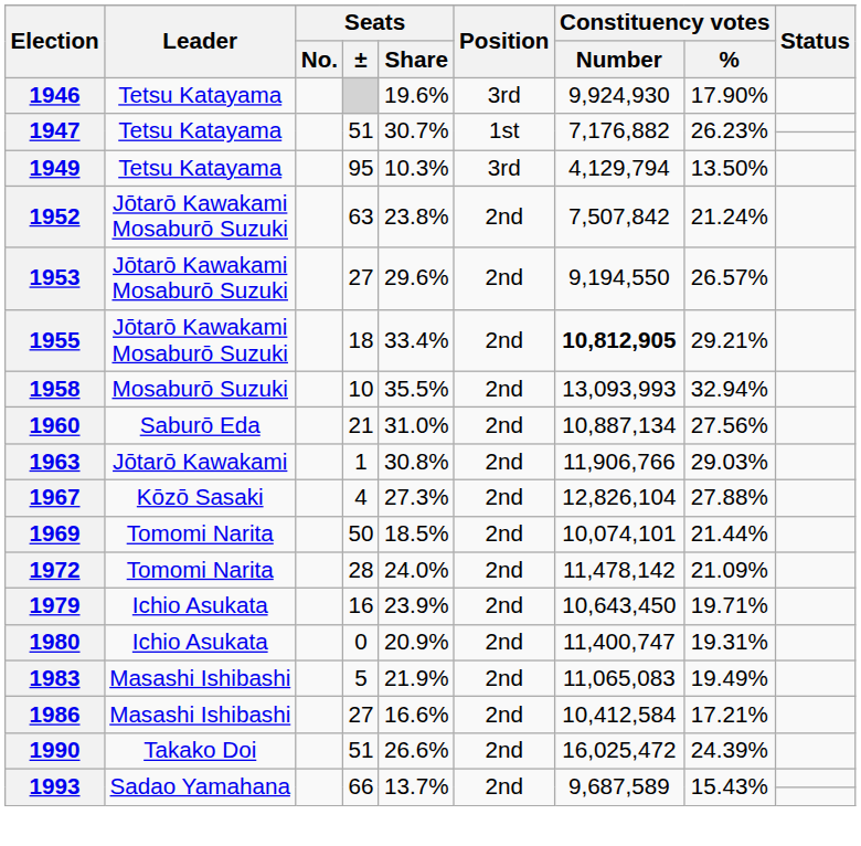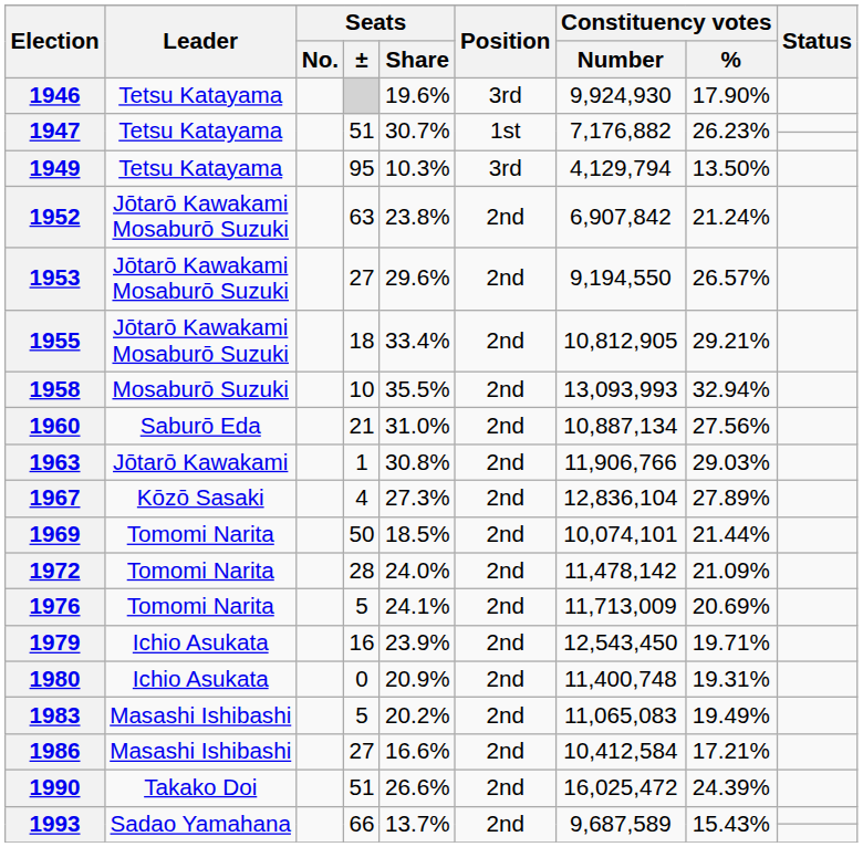1952 | Constituency votes / Number: 7,507,842 -> 6,907,842
1955 | Constituency votes / Number: bold -> normal
1967 | Constituency votes / Number: 12,826,104 -> 12,836,104
1967 | Constituency votes / %: 27.88% -> 27.89%
+ row: 1976 | Tomomi Narita | 5 | 24.1% | 2nd | 11,713,009 | 20.69%
1979 | Constituency votes / Number: 10,643,450 -> 12,543,450
1980 | Constituency votes / Number: 11,400,747 -> 11,400,748
1983 | Seats / Share: 21.9% -> 20.2%
